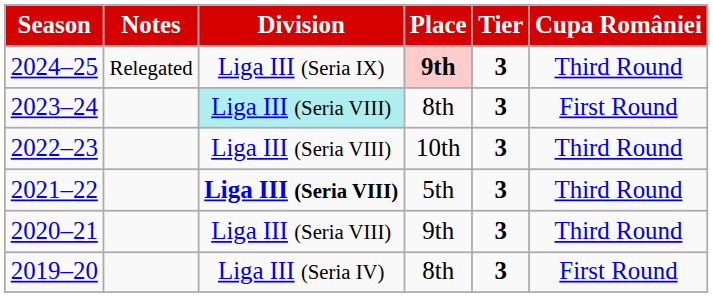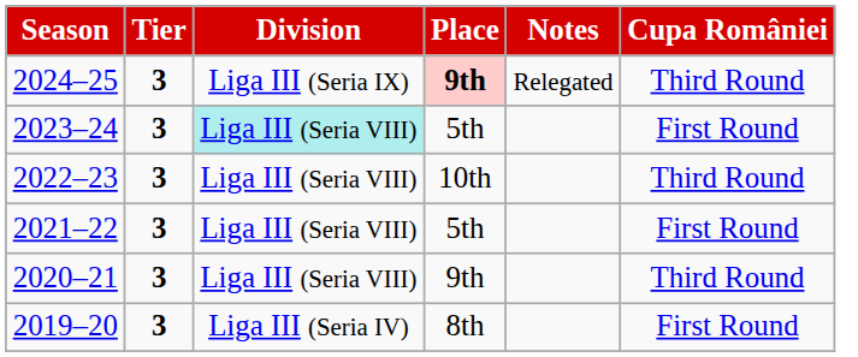columns swapped: Tier <-> Notes
2023–24 | Place: 8th -> 5th
2021–22 | Division: bold -> normal
2021–22 | Cupa României: Third Round -> First Round
